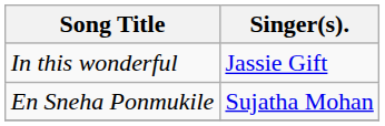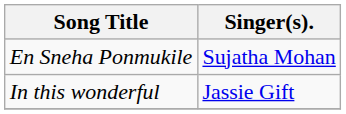rows swapped: In this wonderful <-> En Sneha Ponmukile
